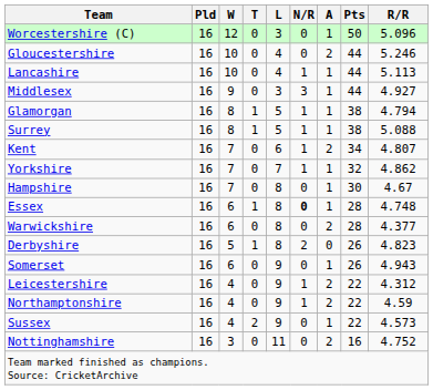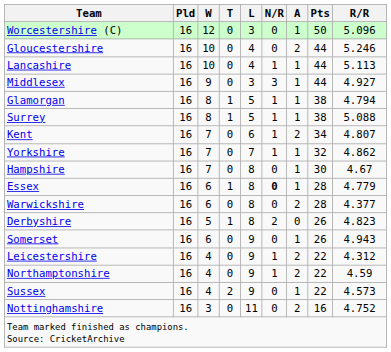Essex | R/R: 4.748 -> 4.779
